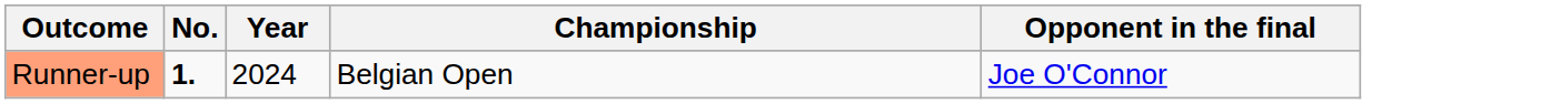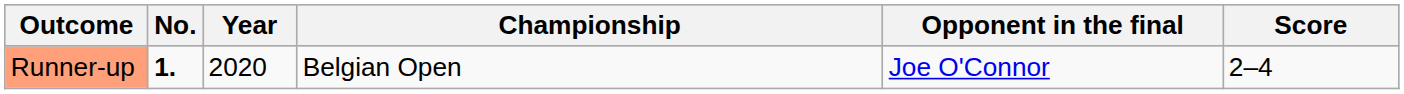+ column: Score | 2–4
Runner-up | Year: 2024 -> 2020
